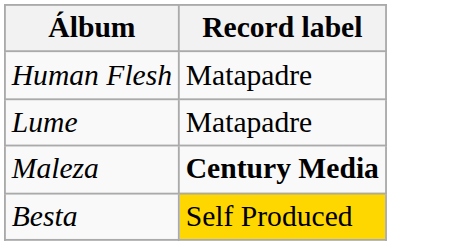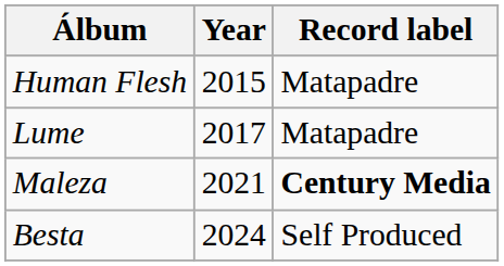+ column: Year | 2015 | 2017 | 2021 | 2024
Besta | Record label: gold background -> no background
